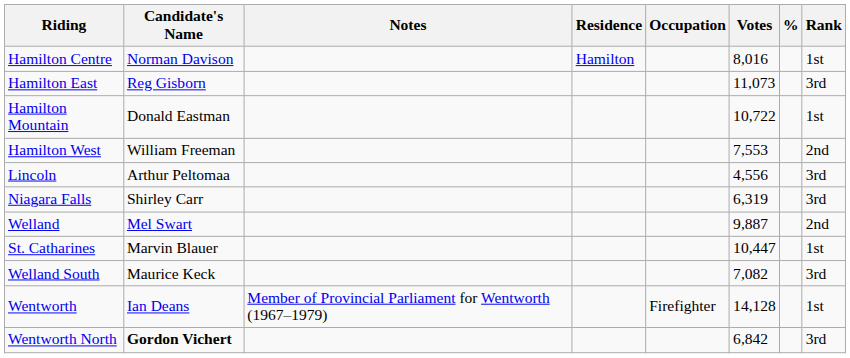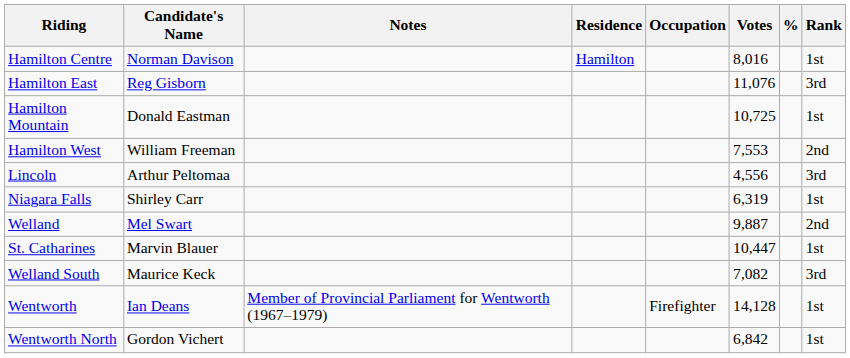Hamilton East | Votes: 11,073 -> 11,076
Hamilton Mountain | Votes: 10,722 -> 10,725
Niagara Falls | Rank: 3rd -> 1st
Wentworth North | Candidate's Name: bold -> normal
Wentworth North | Rank: 3rd -> 1st
